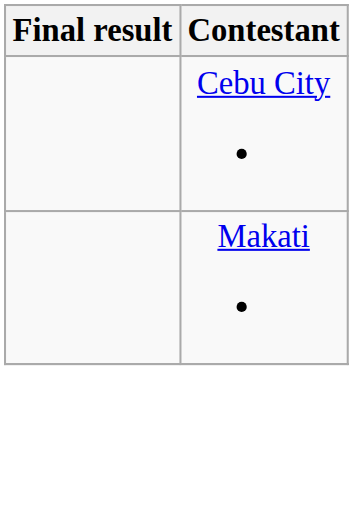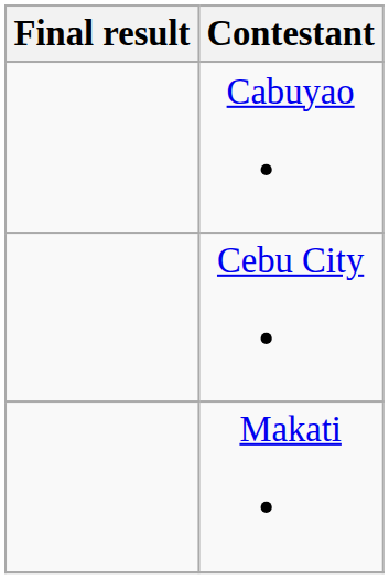+ row: Cabuyao
